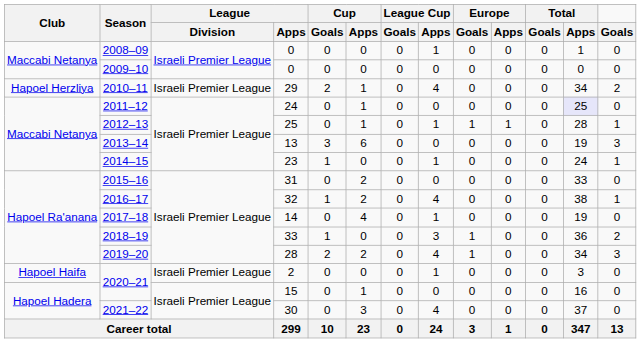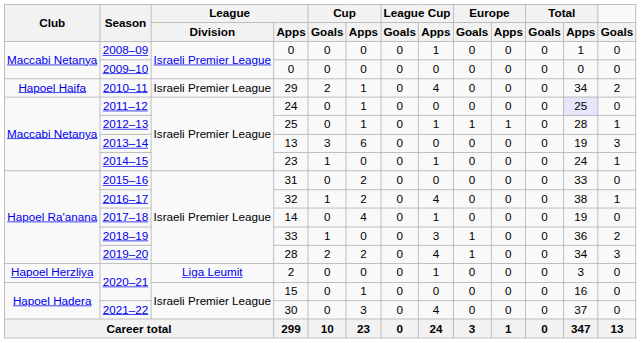2010–11 | Club: Hapoel Herzliya -> Hapoel Haifa
2020–21 / 2 | Club: Hapoel Haifa -> Hapoel Herzliya
2020–21 / 2 | League / Division: Israeli Premier League -> Liga Leumit
